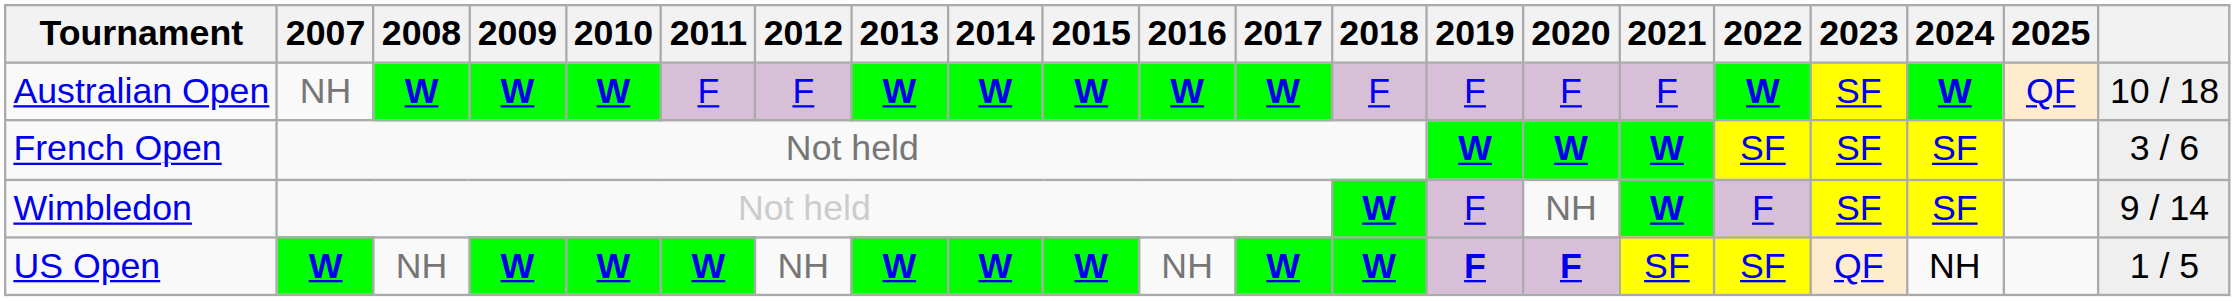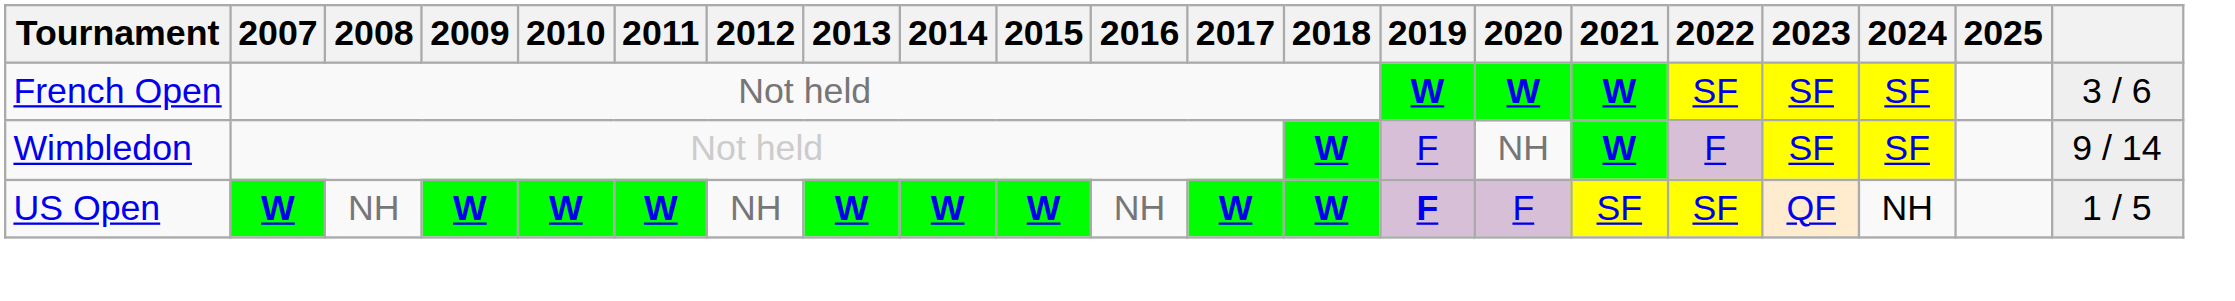- row: Australian Open | NH | W | W | W | F | F | W | W | W | W | W | F | F | F | F | W | SF | W | QF | 10 / 18
US Open | 2020: bold -> normal
